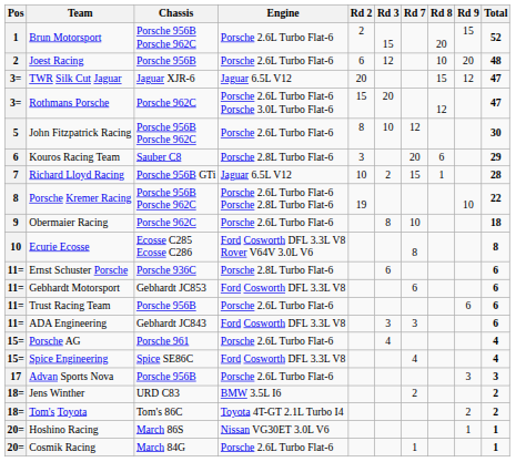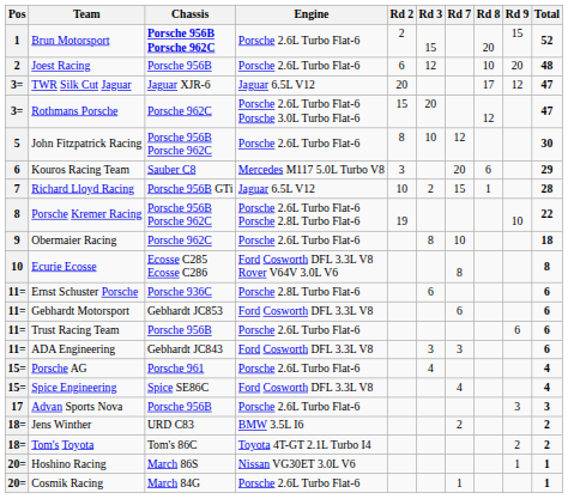Brun Motorsport | Chassis: normal -> bold
TWR Silk Cut Jaguar | Rd 8: 15 -> 17
Kouros Racing Team | Engine: Porsche 2.8L Turbo Flat-6 -> Mercedes M117 5.0L Turbo V8
